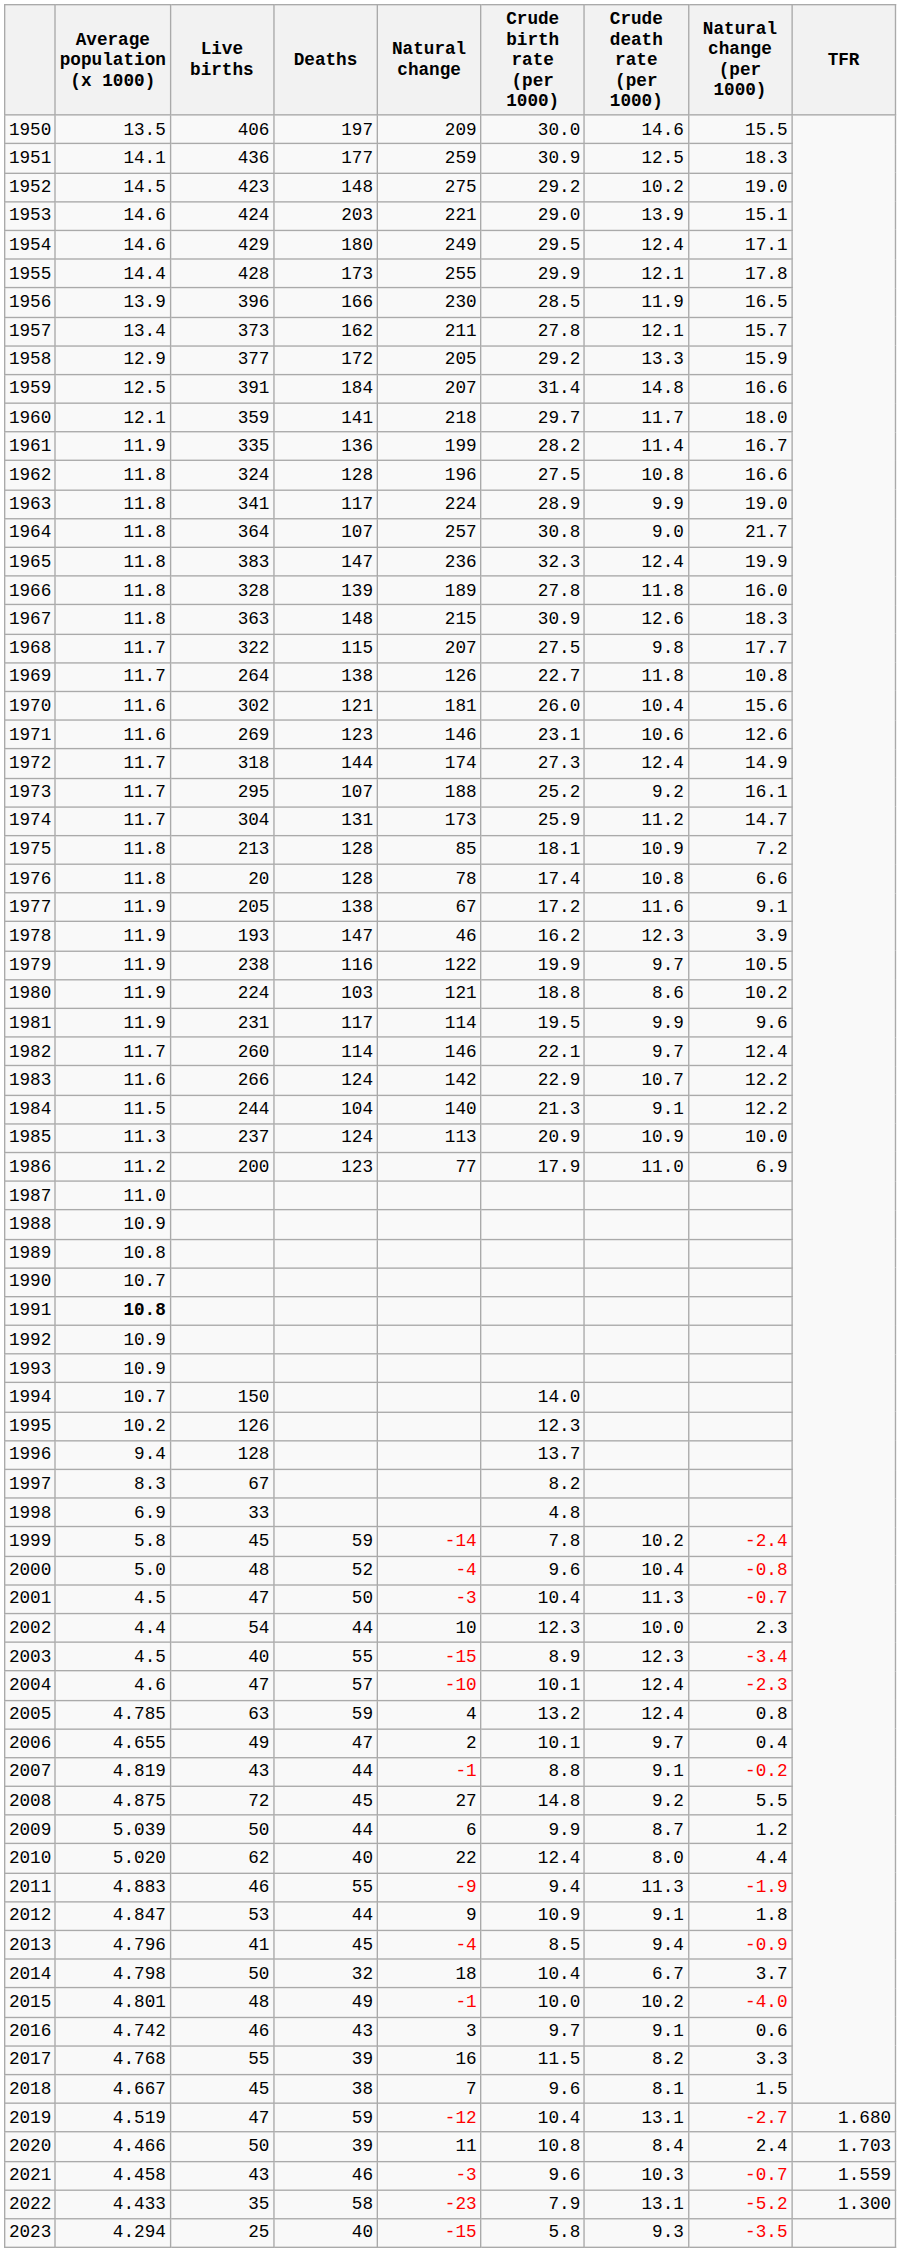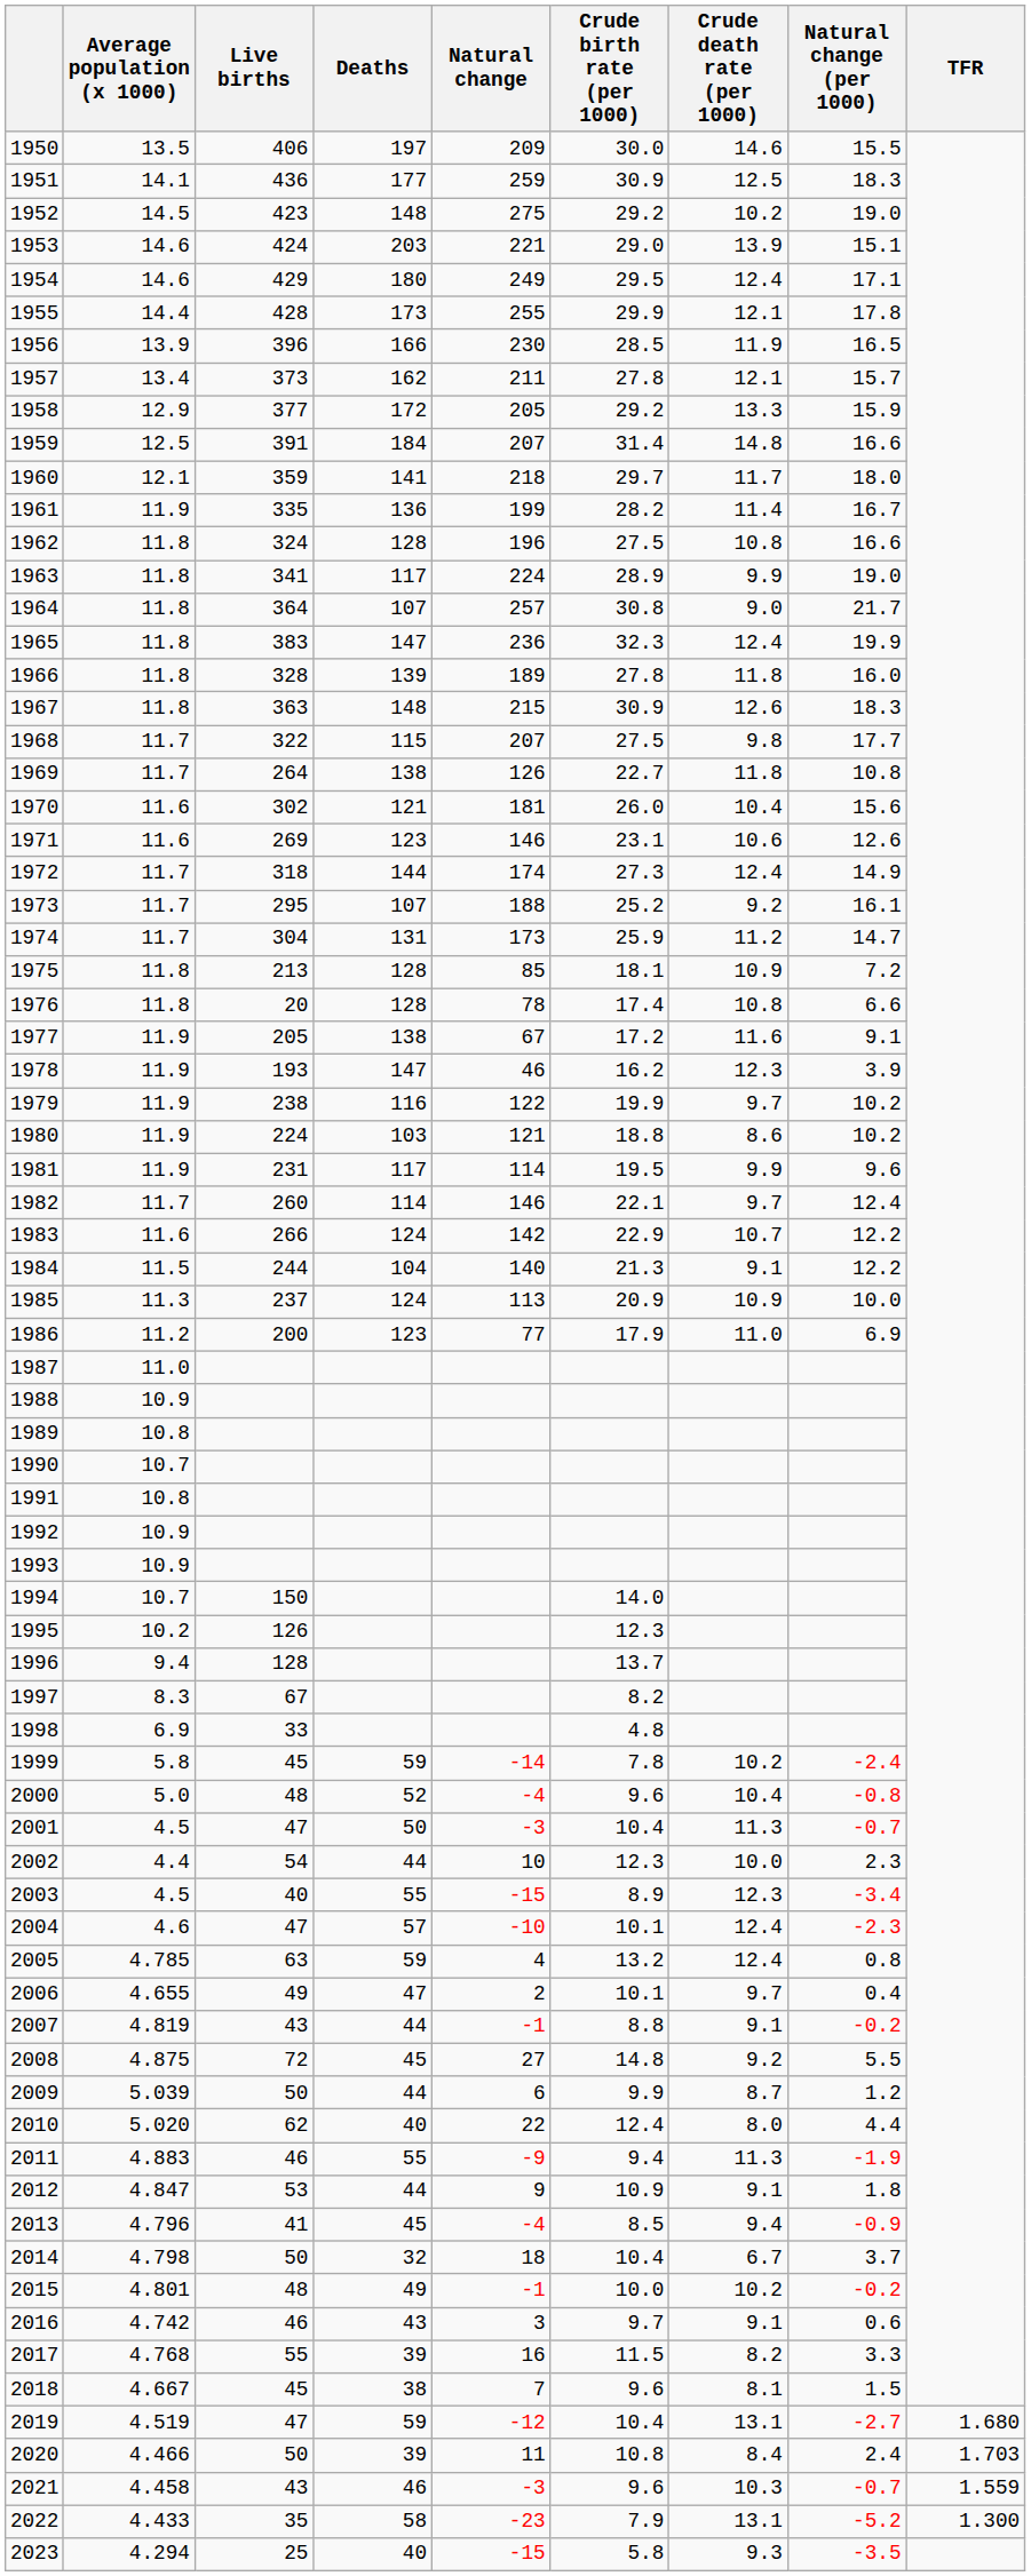1979 | Natural change (per 1000): 10.5 -> 10.2
1991 | Average population (x 1000): bold -> normal
2015 | Natural change (per 1000): -4.0 -> -0.2
